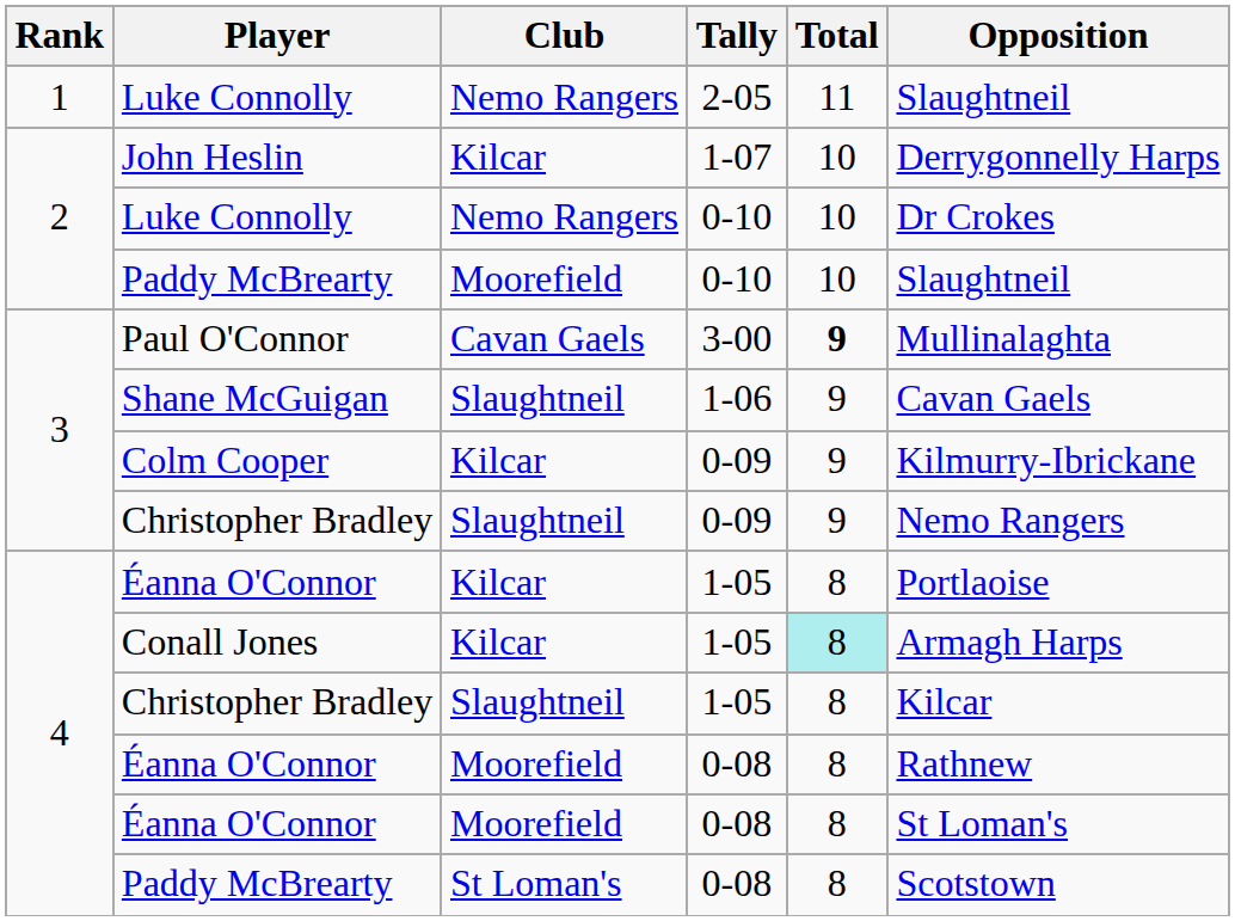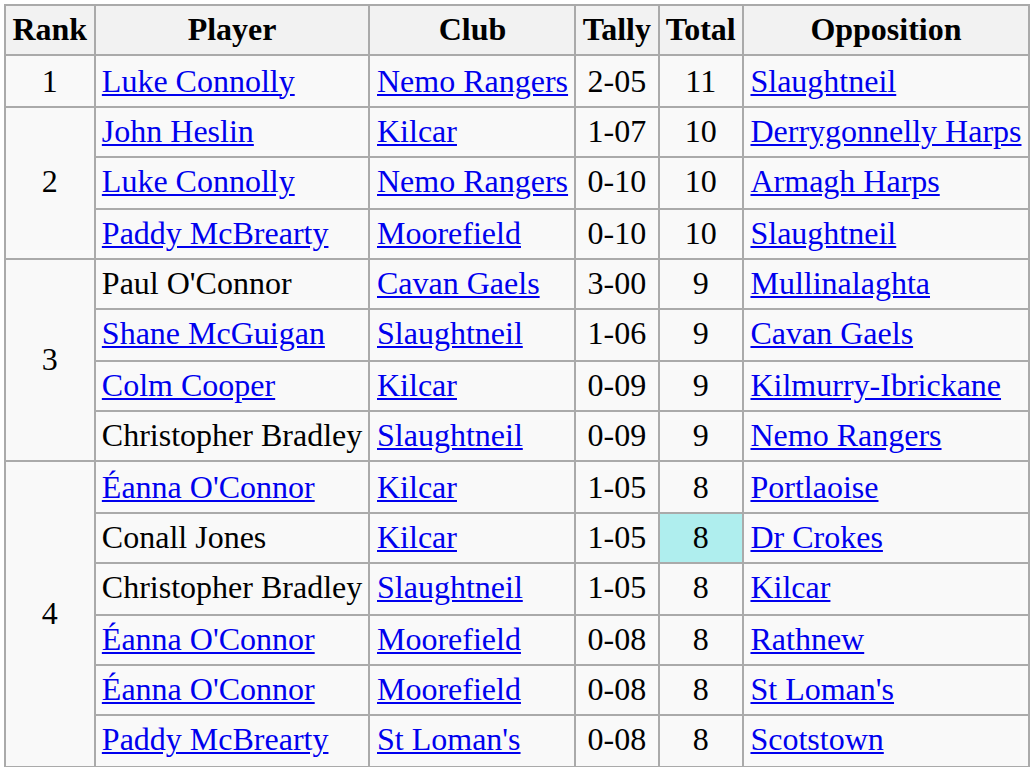Luke Connolly / 0-10 | Opposition: Dr Crokes -> Armagh Harps
Paul O'Connor | Total: bold -> normal
Conall Jones | Opposition: Armagh Harps -> Dr Crokes
